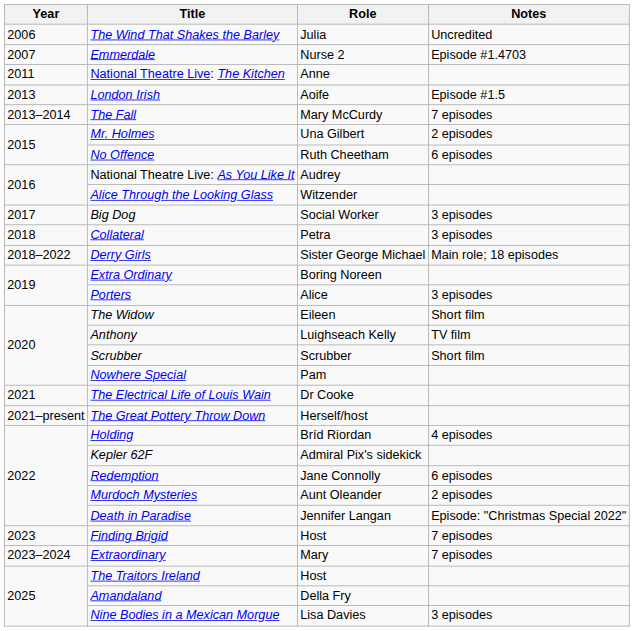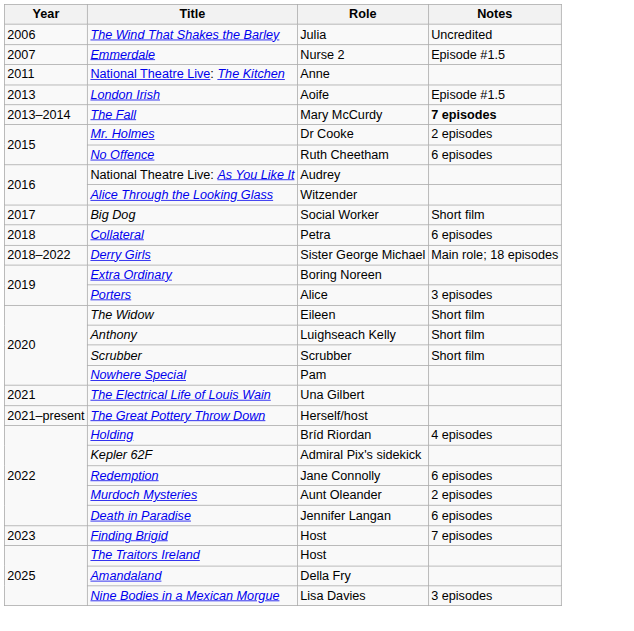Emmerdale | Notes: Episode #1.4703 -> Episode #1.5
The Fall | Notes: normal -> bold
Mr. Holmes | Role: Una Gilbert -> Dr Cooke
Big Dog | Notes: 3 episodes -> Short film
Collateral | Notes: 3 episodes -> 6 episodes
Anthony | Notes: TV film -> Short film
The Electrical Life of Louis Wain | Role: Dr Cooke -> Una Gilbert
Death in Paradise | Notes: Episode: "Christmas Special 2022" -> 6 episodes
- row: 2023–2024 | Extraordinary | Mary | 7 episodes
